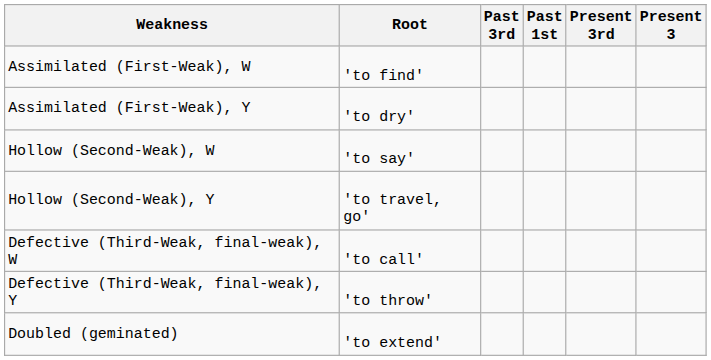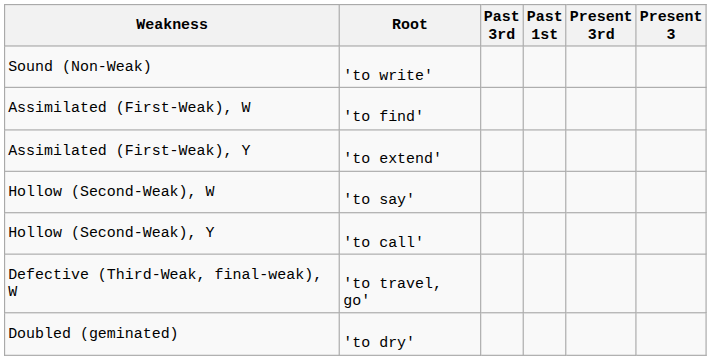+ row: Sound (Non-Weak) | 'to write'
Assimilated (First-Weak), Y | Root: 'to dry' -> 'to extend'
Hollow (Second-Weak), Y | Root: 'to travel, go' -> 'to call'
Defective (Third-Weak, final-weak), W | Root: 'to call' -> 'to travel, go'
- row: Defective (Third-Weak, final-weak), Y | 'to throw'
Doubled (geminated) | Root: 'to extend' -> 'to dry'
